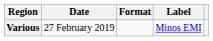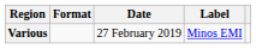columns swapped: Date <-> Format
